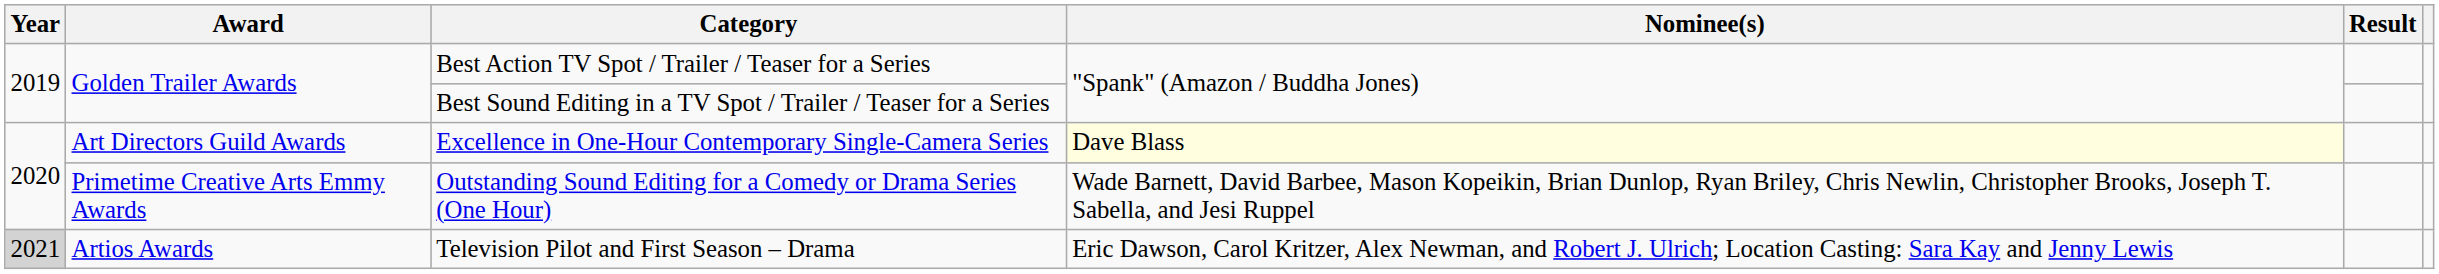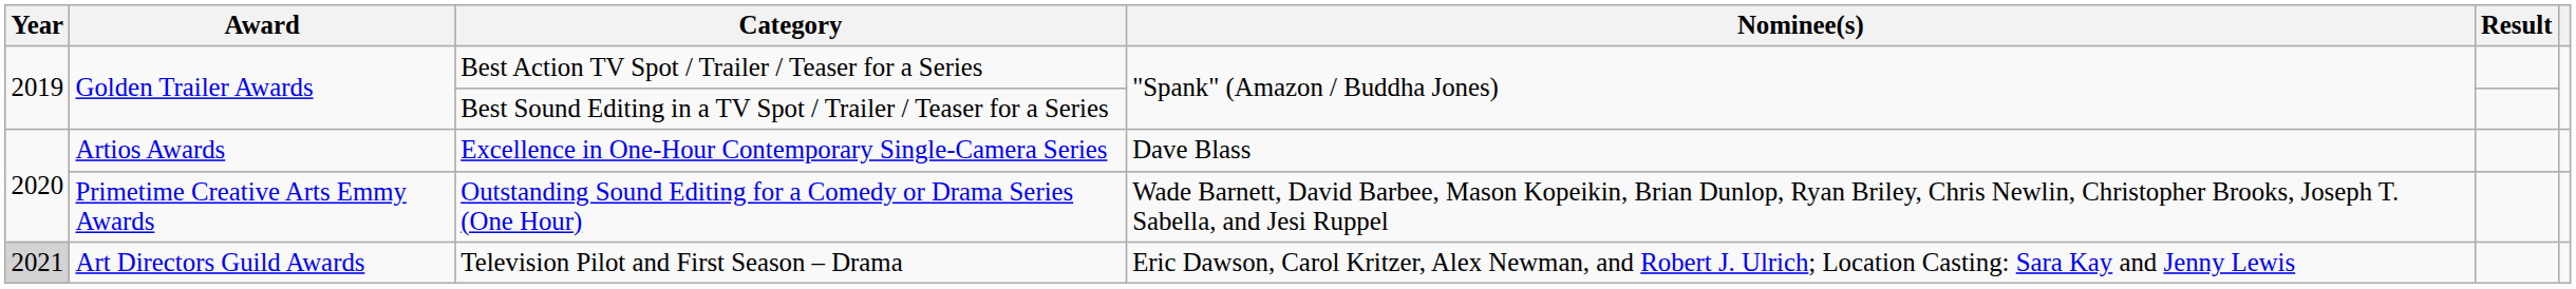Excellence in One-Hour Contemporary Single-Camera Series | Award: Art Directors Guild Awards -> Artios Awards
Excellence in One-Hour Contemporary Single-Camera Series | Nominee(s): lightyellow background -> no background
Television Pilot and First Season – Drama | Award: Artios Awards -> Art Directors Guild Awards
